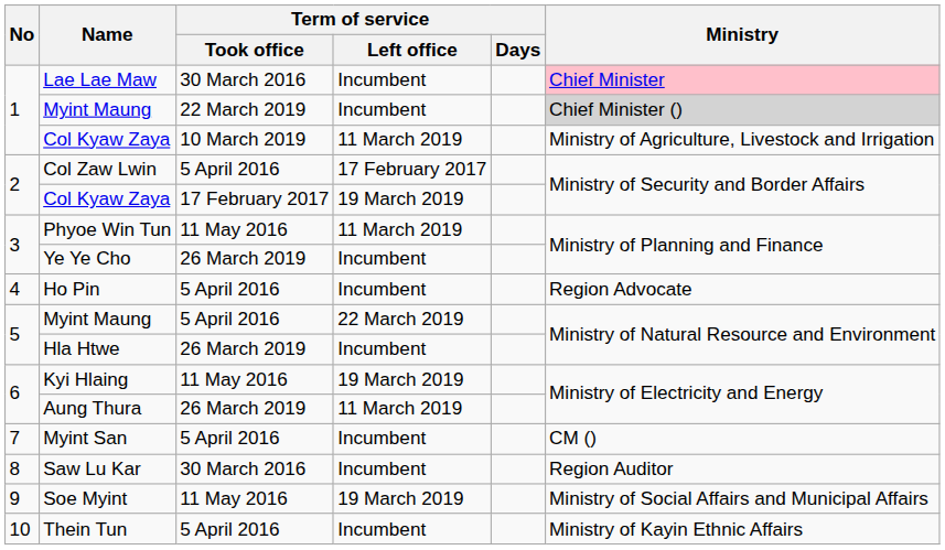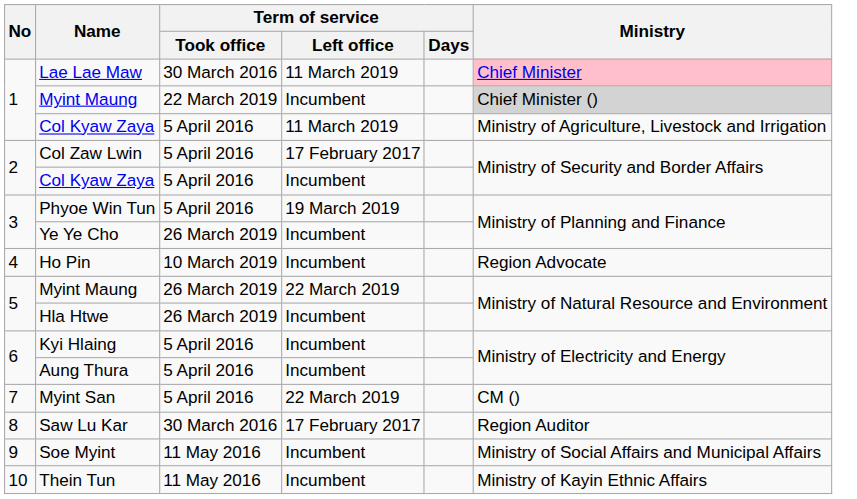Lae Lae Maw | Term of service / Left office: Incumbent -> 11 March 2019
1 / Col Kyaw Zaya | Term of service / Took office: 10 March 2019 -> 5 April 2016
2 / Col Kyaw Zaya | Term of service / Took office: 17 February 2017 -> 5 April 2016
2 / Col Kyaw Zaya | Term of service / Left office: 19 March 2019 -> Incumbent
Phyoe Win Tun | Term of service / Took office: 11 May 2016 -> 5 April 2016
Phyoe Win Tun | Term of service / Left office: 11 March 2019 -> 19 March 2019
Ho Pin | Term of service / Took office: 5 April 2016 -> 10 March 2019
5 / Myint Maung | Term of service / Took office: 5 April 2016 -> 26 March 2019
Kyi Hlaing | Term of service / Took office: 11 May 2016 -> 5 April 2016
Kyi Hlaing | Term of service / Left office: 19 March 2019 -> Incumbent
Aung Thura | Term of service / Took office: 26 March 2019 -> 5 April 2016
Aung Thura | Term of service / Left office: 11 March 2019 -> Incumbent
Myint San | Term of service / Left office: Incumbent -> 22 March 2019
Saw Lu Kar | Term of service / Left office: Incumbent -> 17 February 2017
Soe Myint | Term of service / Left office: 19 March 2019 -> Incumbent
Thein Tun | Term of service / Took office: 5 April 2016 -> 11 May 2016
